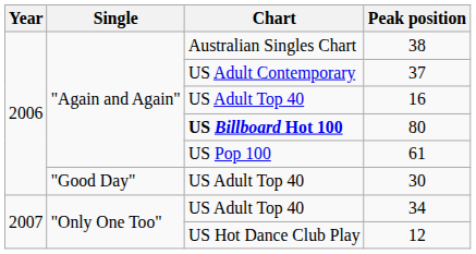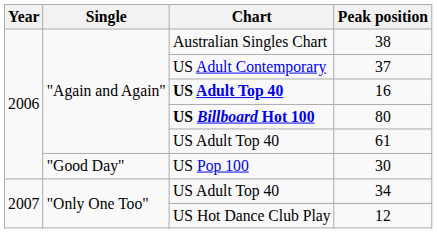16 | Chart: normal -> bold
61 | Chart: US Pop 100 -> US Adult Top 40
30 | Chart: US Adult Top 40 -> US Pop 100
